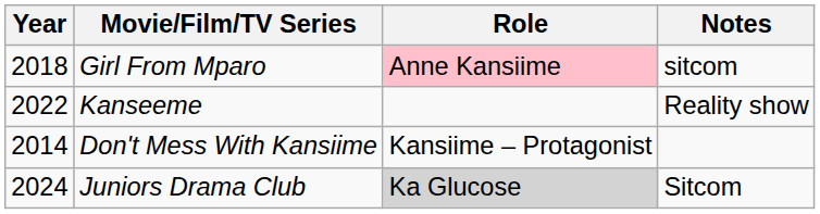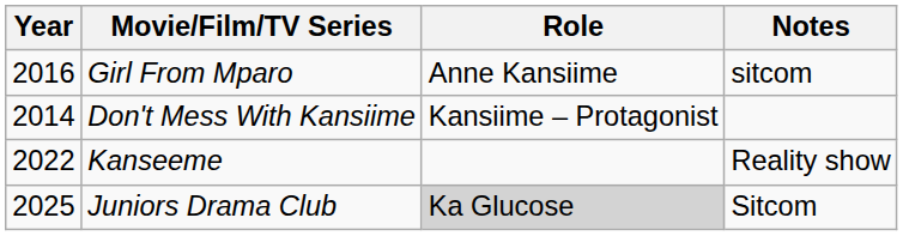Girl From Mparo | Year: 2018 -> 2016
Girl From Mparo | Role: pink background -> no background
rows swapped: Don't Mess With Kansiime <-> Kanseeme
Juniors Drama Club | Year: 2024 -> 2025
